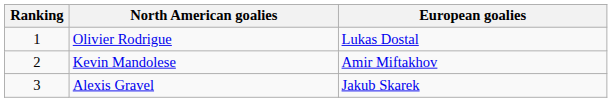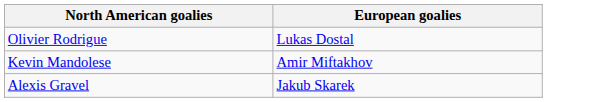- column: Ranking | 1 | 2 | 3
